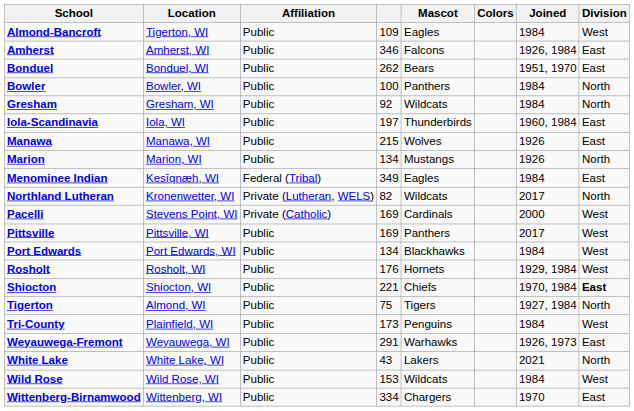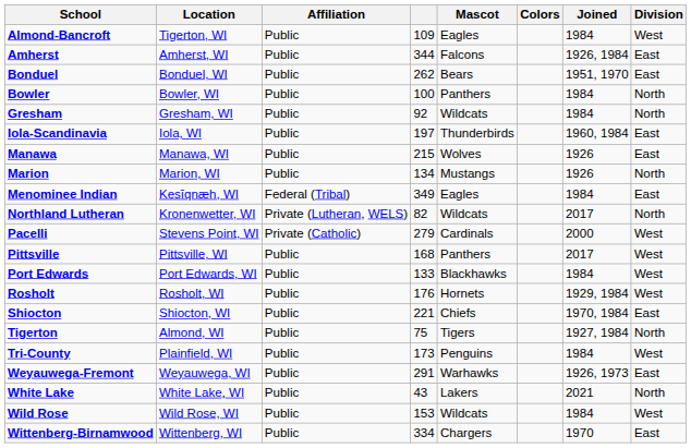Amherst | column 4: 346 -> 344
Pacelli | column 4: 169 -> 279
Pittsville | column 4: 169 -> 168
Port Edwards | column 4: 134 -> 133
Shiocton | Division: bold -> normal
